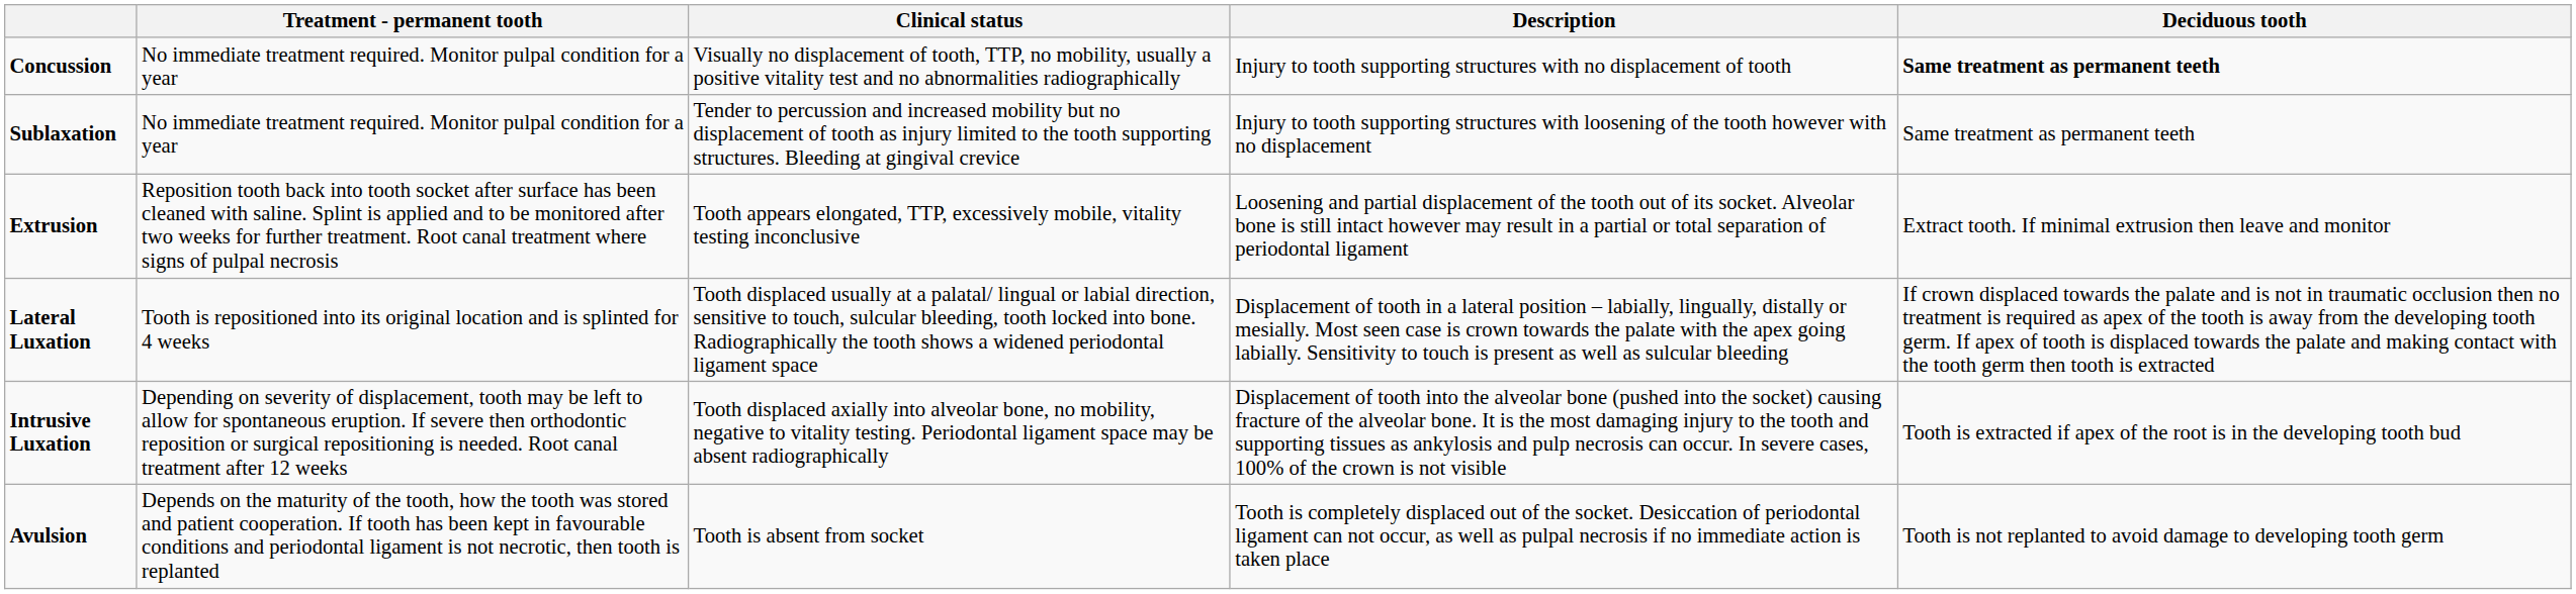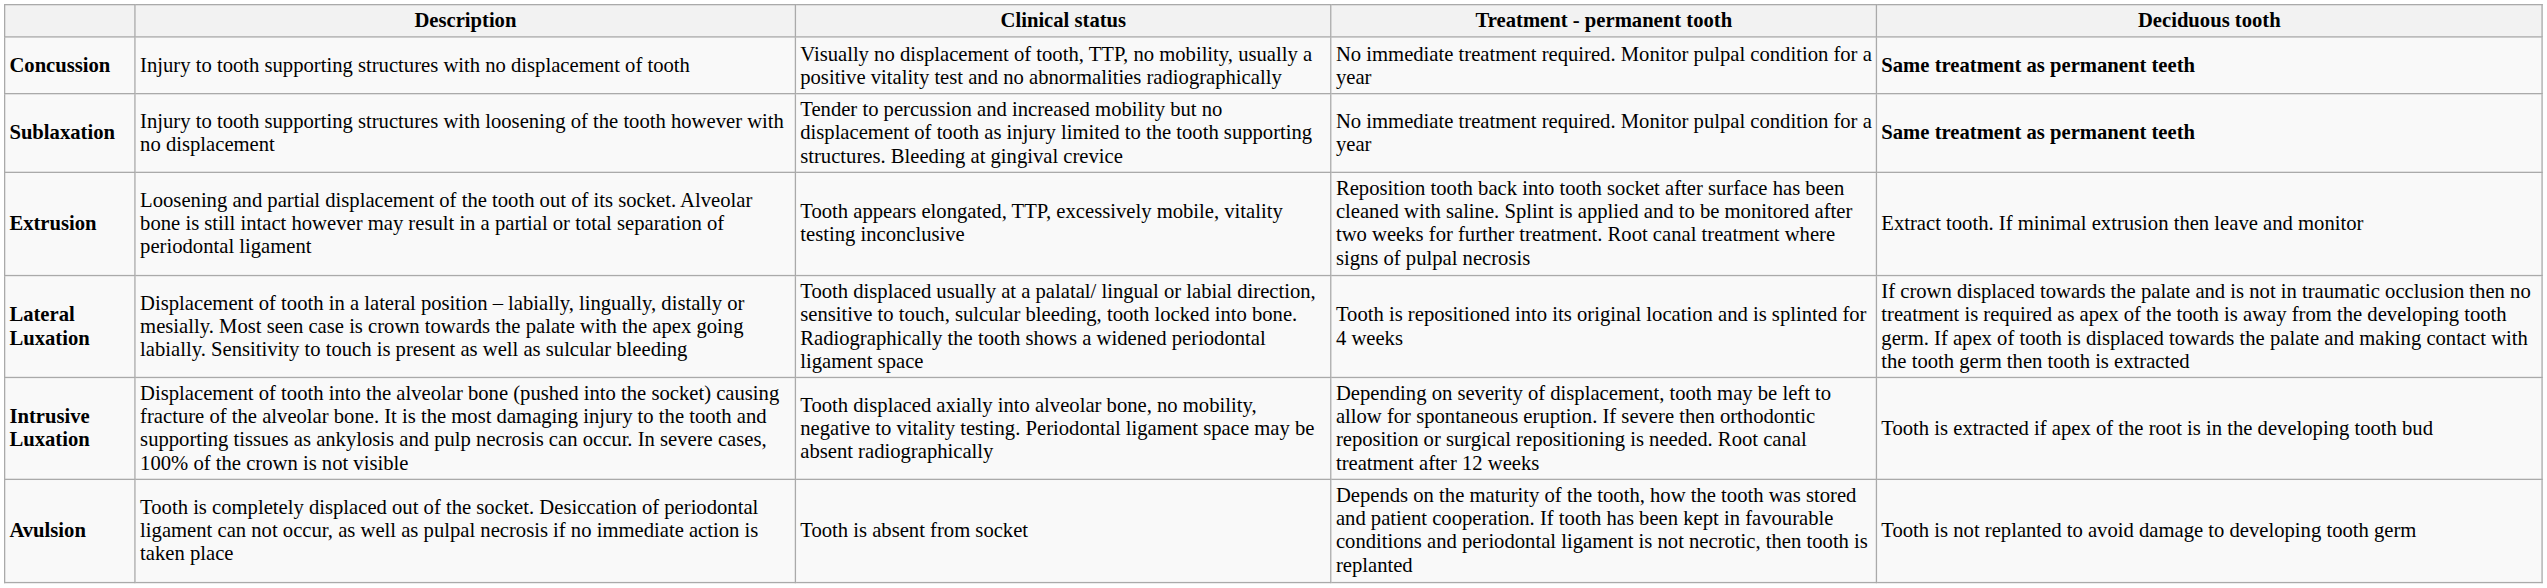columns swapped: Description <-> Treatment - permanent tooth
Sublaxation | Deciduous tooth: normal -> bold
